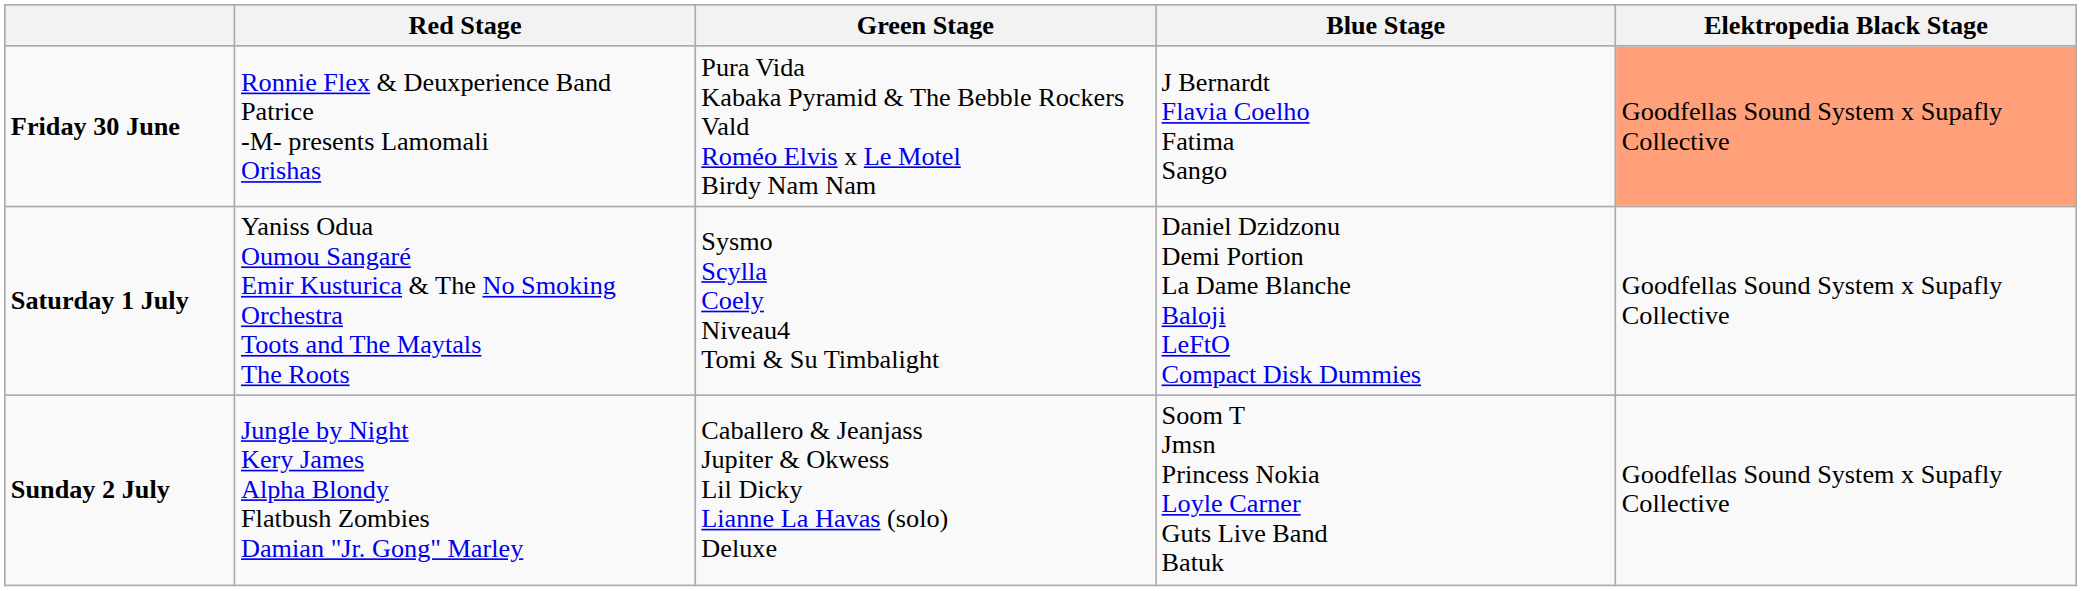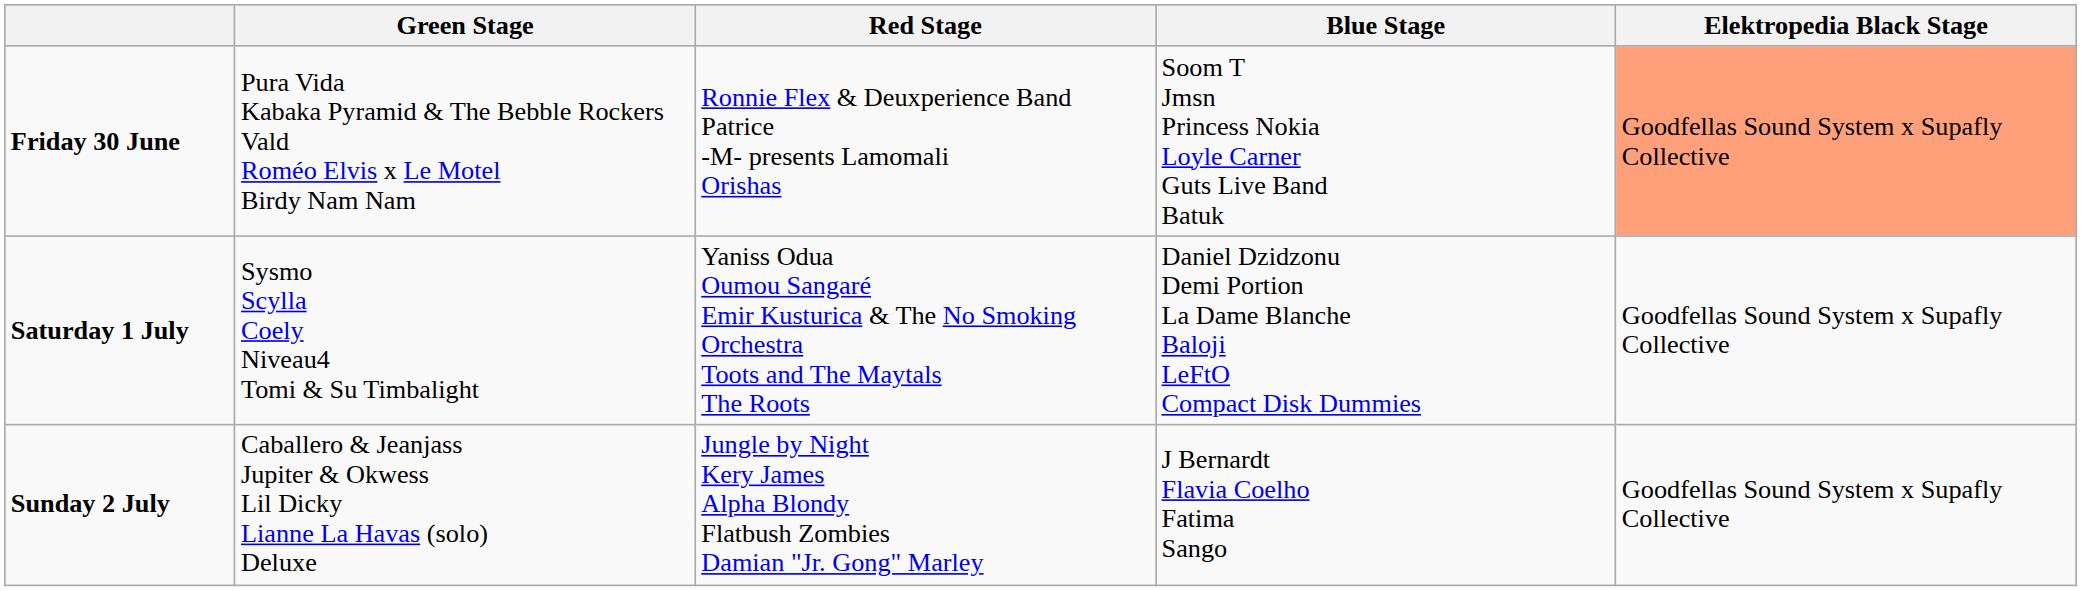columns swapped: Red Stage <-> Green Stage
Friday 30 June | Blue Stage: J Bernardt Flavia Coelho Fatima Sango -> Soom T Jmsn Princess Nokia Loyle Carner Guts Live Band Batuk
Sunday 2 July | Blue Stage: Soom T Jmsn Princess Nokia Loyle Carner Guts Live Band Batuk -> J Bernardt Flavia Coelho Fatima Sango
